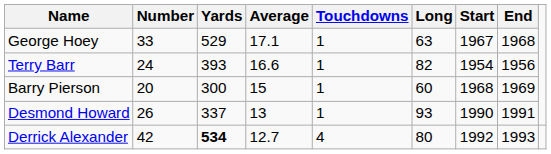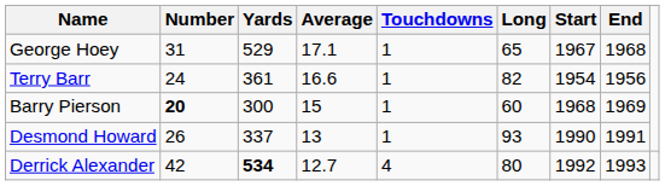George Hoey | Number: 33 -> 31
George Hoey | Long: 63 -> 65
Terry Barr | Yards: 393 -> 361
Barry Pierson | Number: normal -> bold
